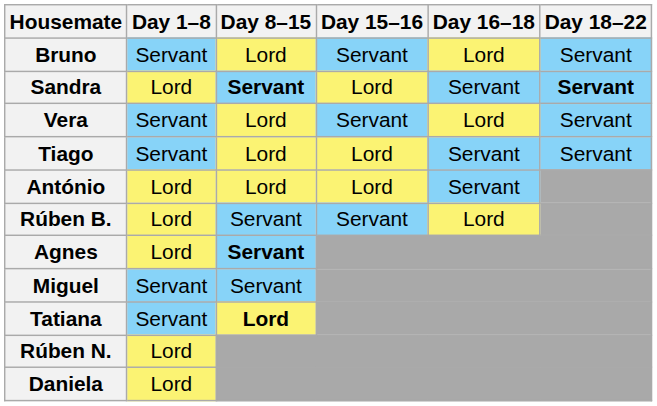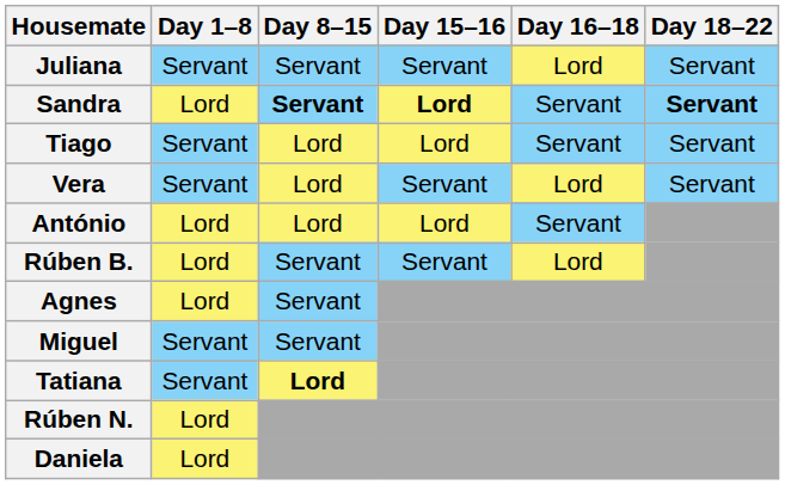- row: Bruno | Servant | Lord | Servant | Lord | Servant
+ row: Juliana | Servant | Servant | Servant | Lord | Servant
Sandra | Day 15–16: normal -> bold
rows swapped: Tiago <-> Vera
Agnes | Day 8–15: bold -> normal
